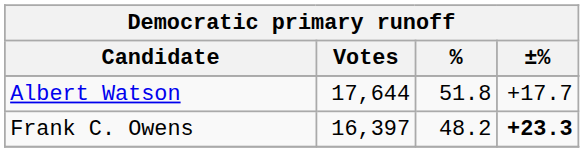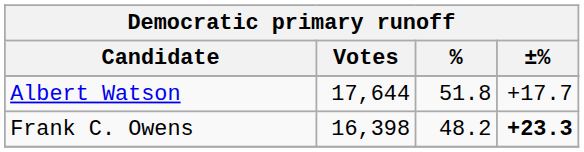Frank C. Owens | Votes: 16,397 -> 16,398
